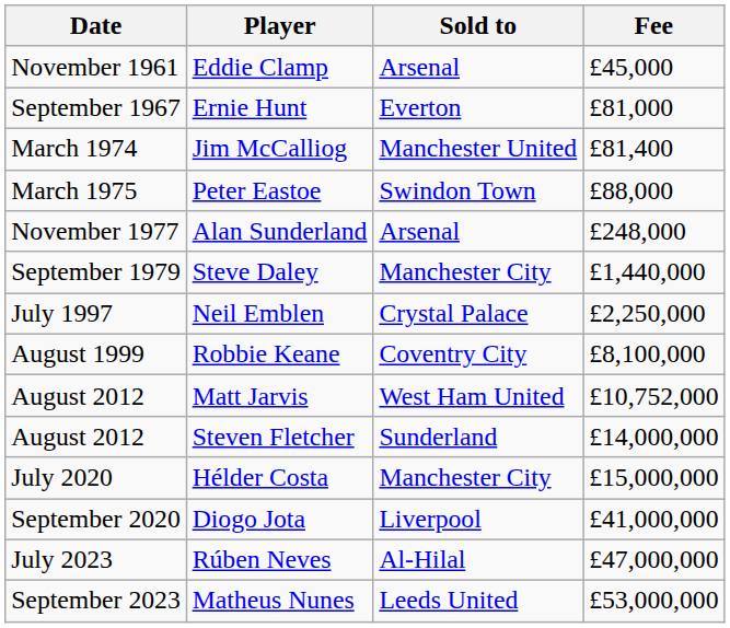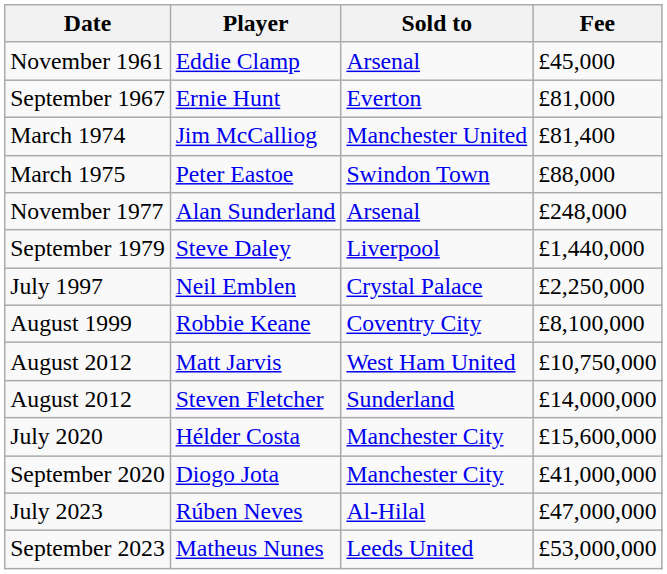Steve Daley | Sold to: Manchester City -> Liverpool
Matt Jarvis | Fee: £10,752,000 -> £10,750,000
Hélder Costa | Fee: £15,000,000 -> £15,600,000
Diogo Jota | Sold to: Liverpool -> Manchester City
